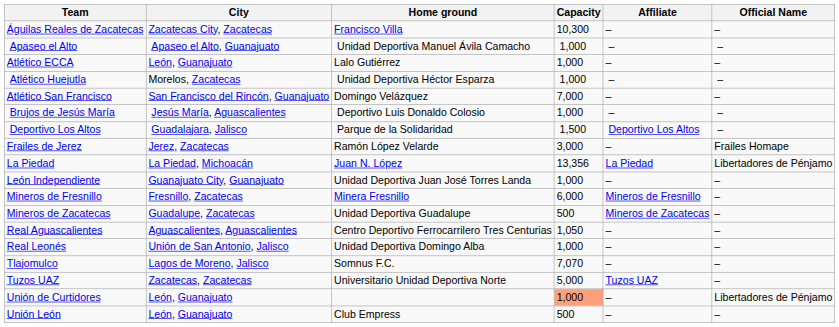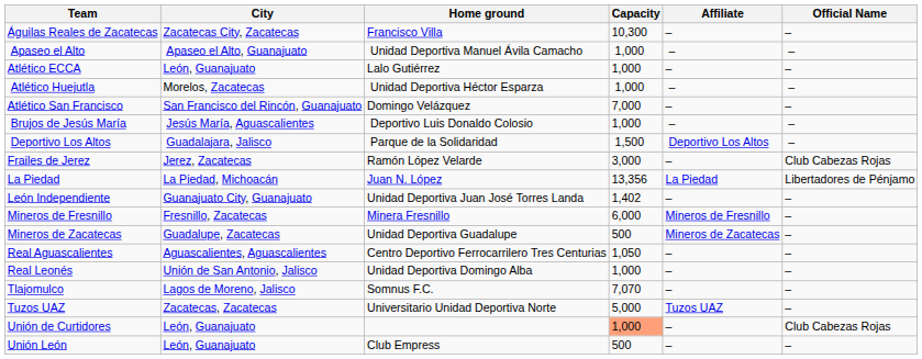Frailes de Jerez | Official Name: Frailes Homape -> Club Cabezas Rojas
León Independiente | Capacity: 1,000 -> 1,402
Unión de Curtidores | Official Name: Libertadores de Pénjamo -> Club Cabezas Rojas
